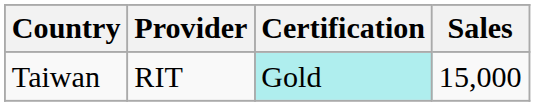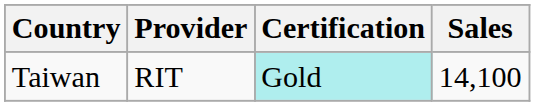Taiwan | Sales: 15,000 -> 14,100
